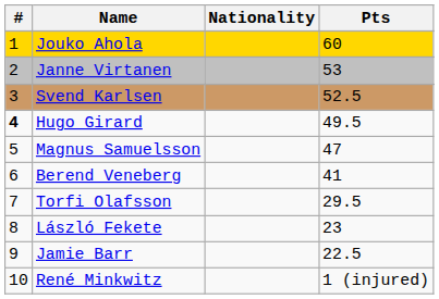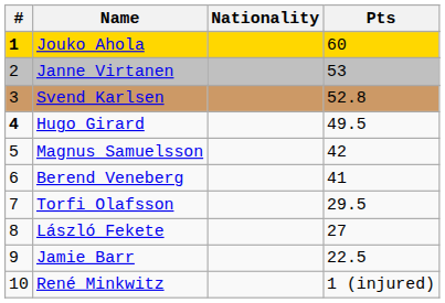Jouko Ahola | #: normal -> bold
Svend Karlsen | Pts: 52.5 -> 52.8
Magnus Samuelsson | Pts: 47 -> 42
László Fekete | Pts: 23 -> 27
